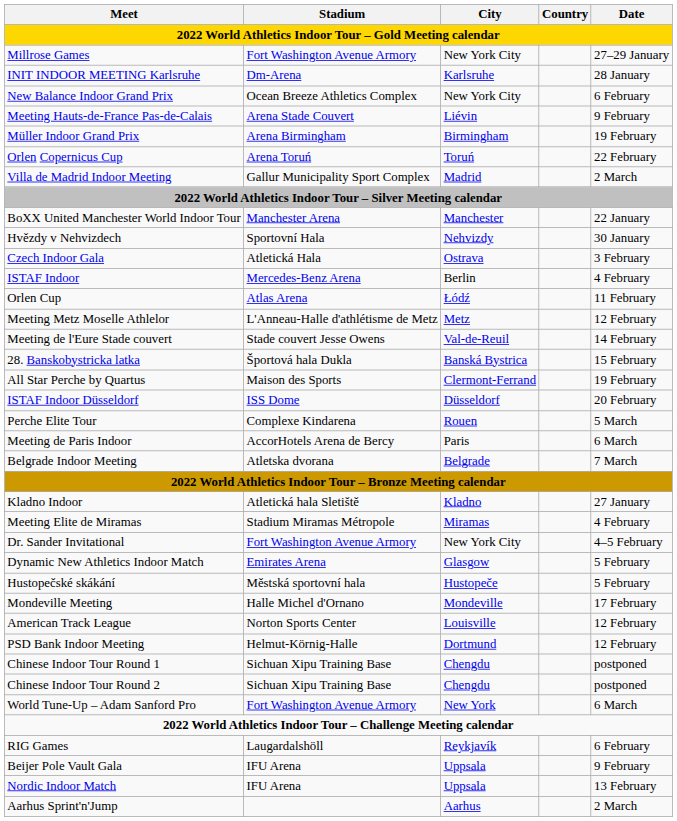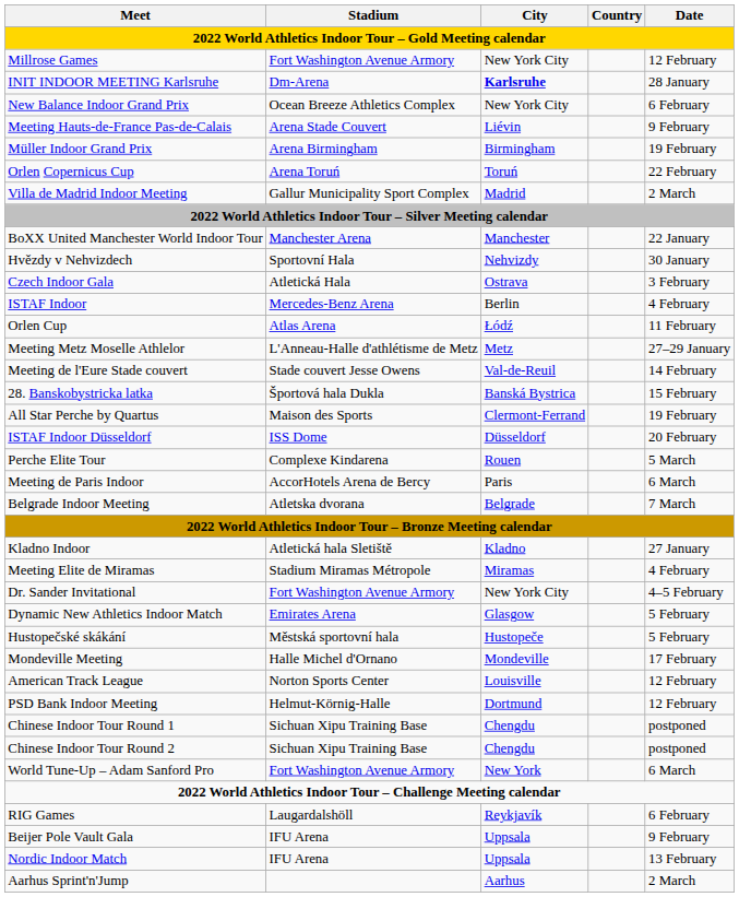Millrose Games | Date: 27–29 January -> 12 February
INIT INDOOR MEETING Karlsruhe | City: normal -> bold
Meeting Metz Moselle Athlelor | Date: 12 February -> 27–29 January
